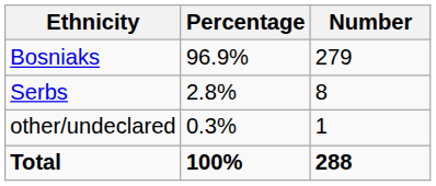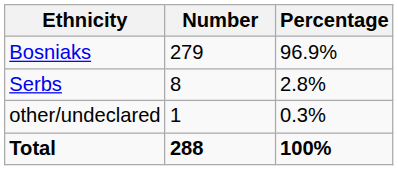columns swapped: Number <-> Percentage
